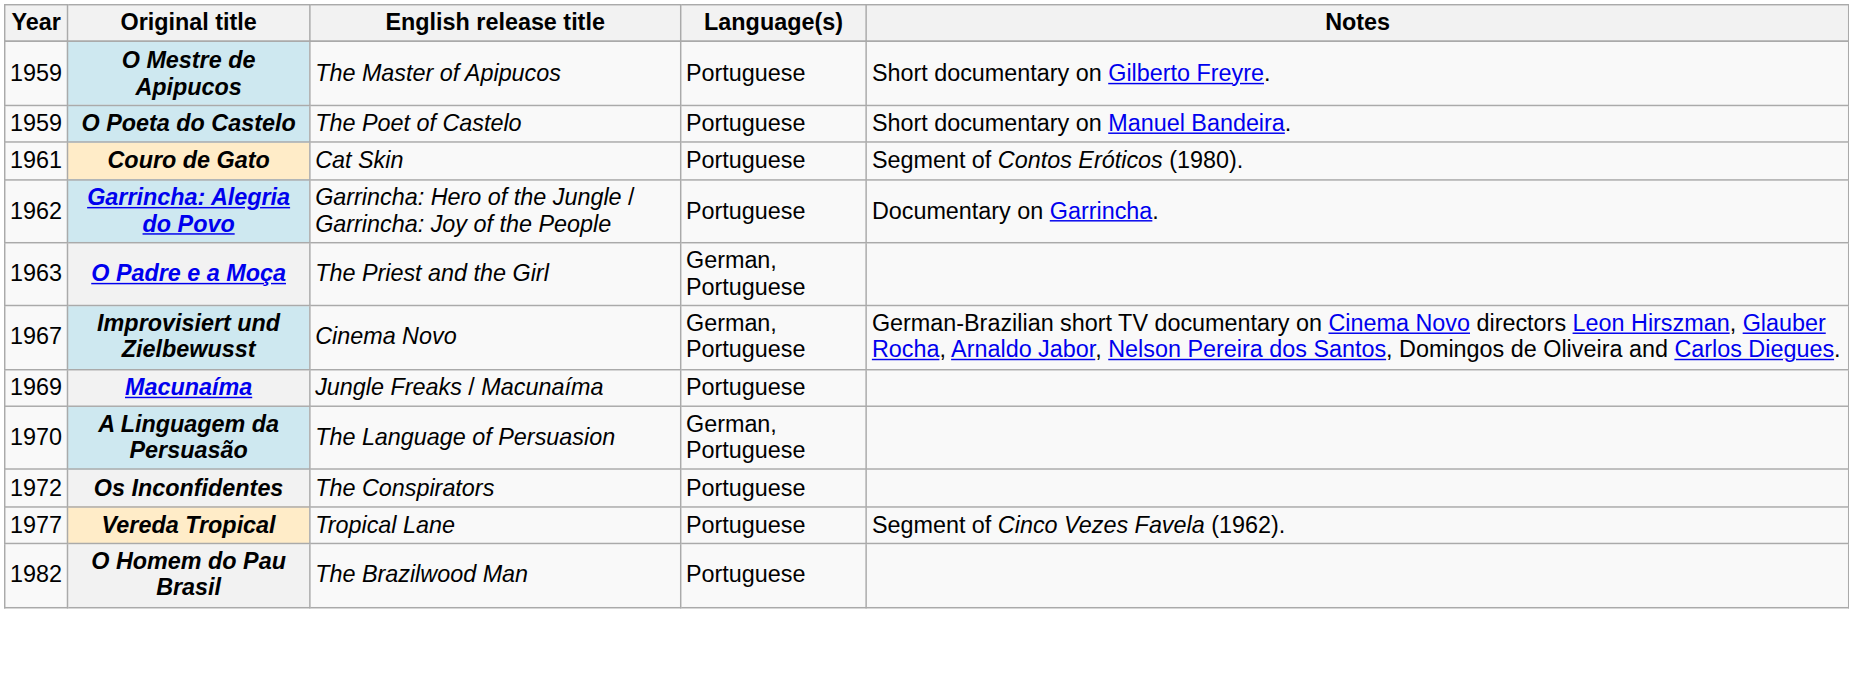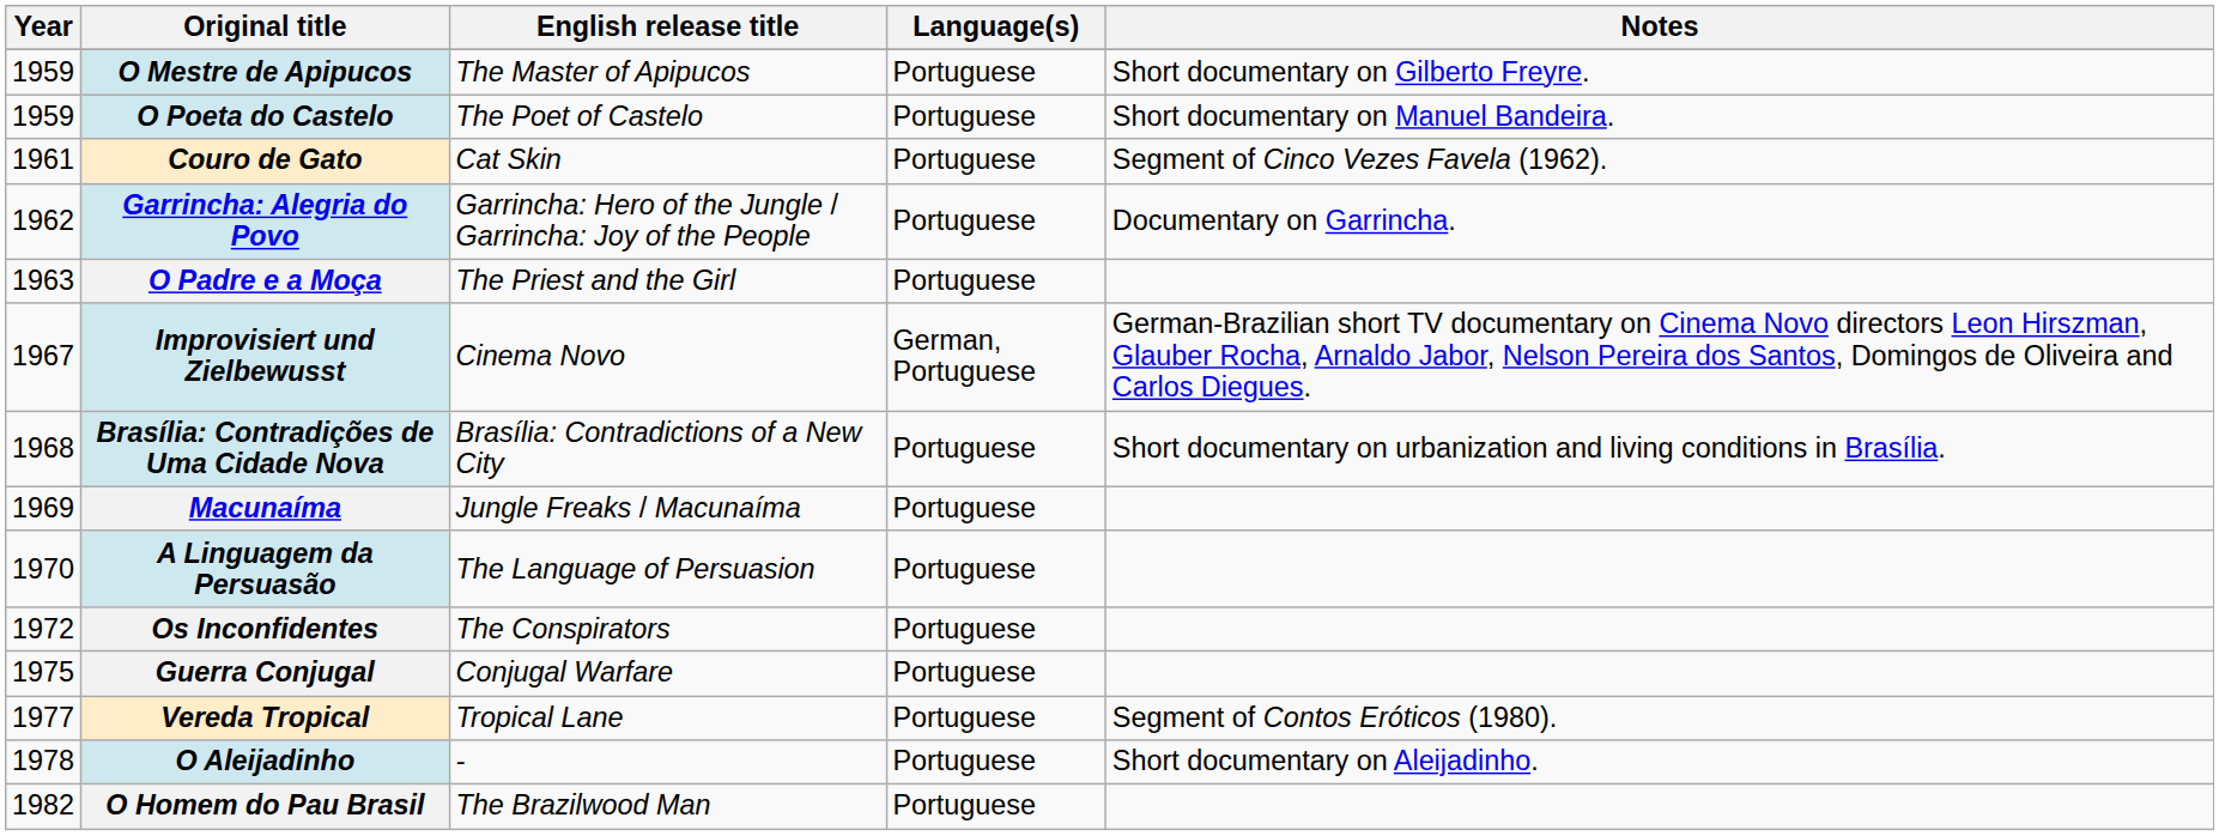Couro de Gato | Notes: Segment of Contos Eróticos (1980). -> Segment of Cinco Vezes Favela (1962).
O Padre e a Moça | Language(s): German, Portuguese -> Portuguese
+ row: 1968 | Brasília: Contradições de Uma Cidade Nova | Brasília: Contradictions of a New City | Portuguese | Short documentary on urbanization and living conditions in Brasília.
A Linguagem da Persuasão | Language(s): German, Portuguese -> Portuguese
+ row: 1975 | Guerra Conjugal | Conjugal Warfare | Portuguese
Vereda Tropical | Notes: Segment of Cinco Vezes Favela (1962). -> Segment of Contos Eróticos (1980).
+ row: 1978 | O Aleijadinho | - | Portuguese | Short documentary on Aleijadinho.
